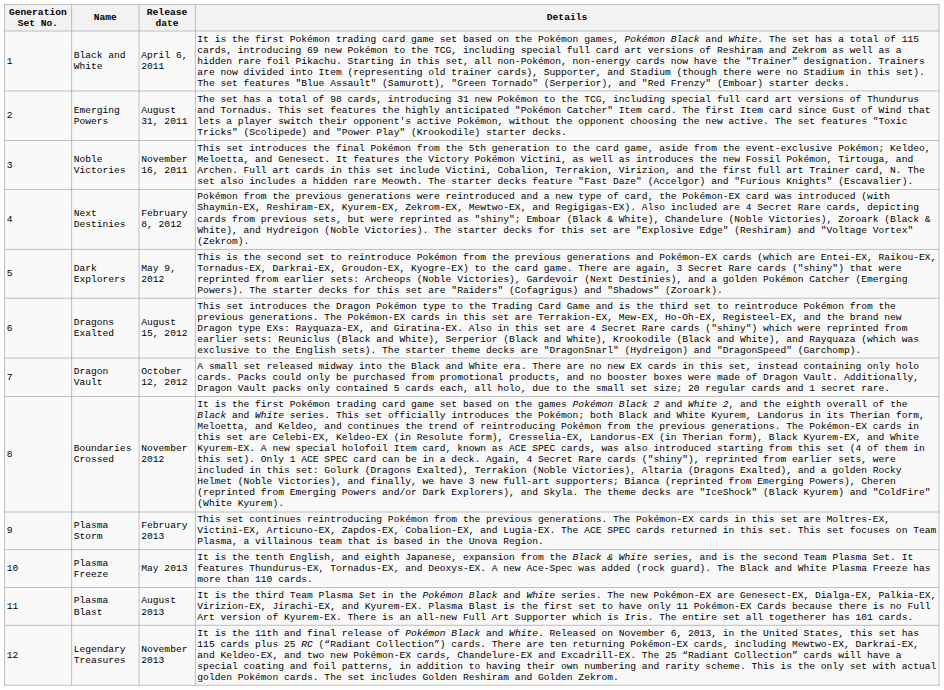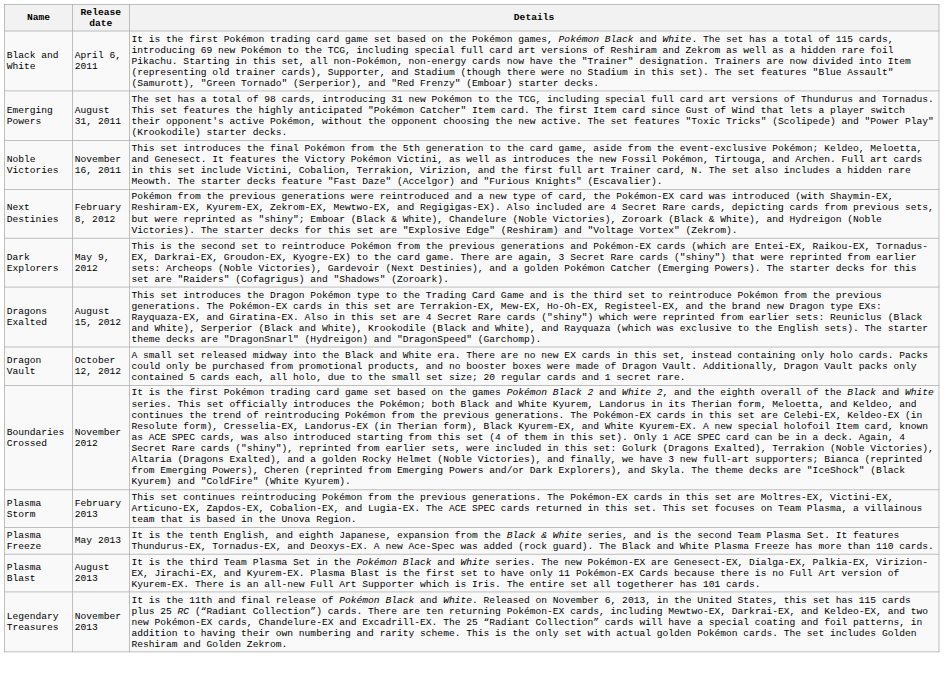- column: Generation Set No. | 1 | 2 | 3 | 4 | 5 | 6 | 7 | 8 | 9 | 10 | 11 | 12
